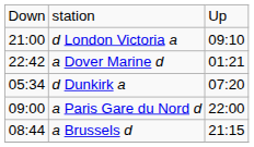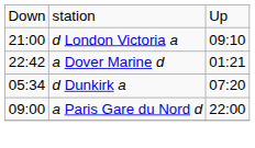- row: 08:44 | a Brussels d | 21:15
